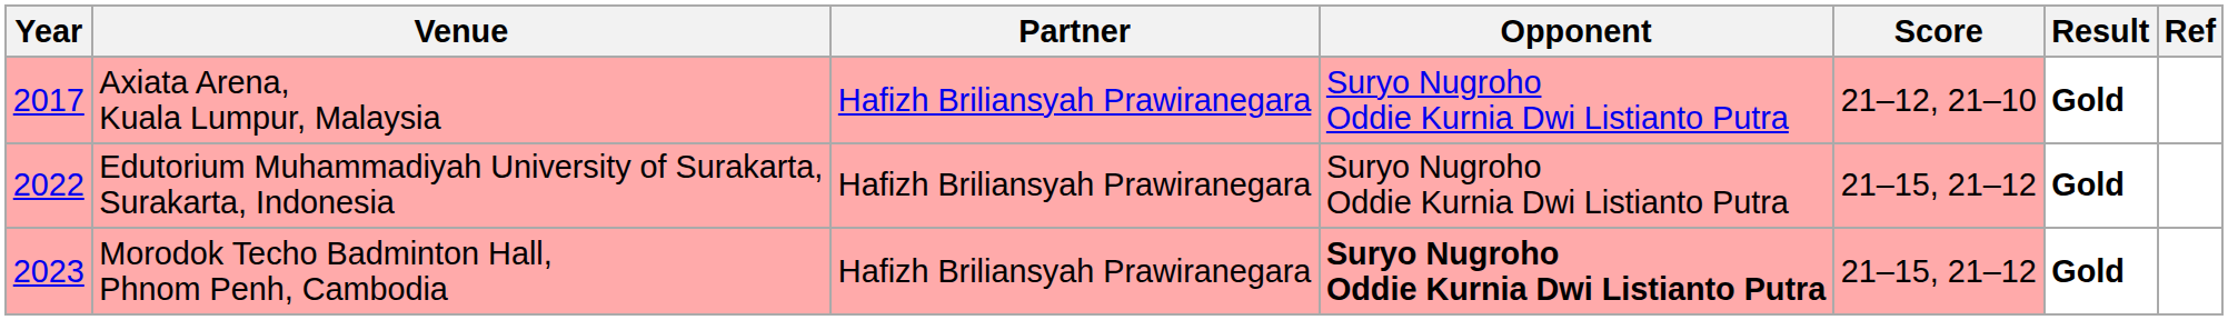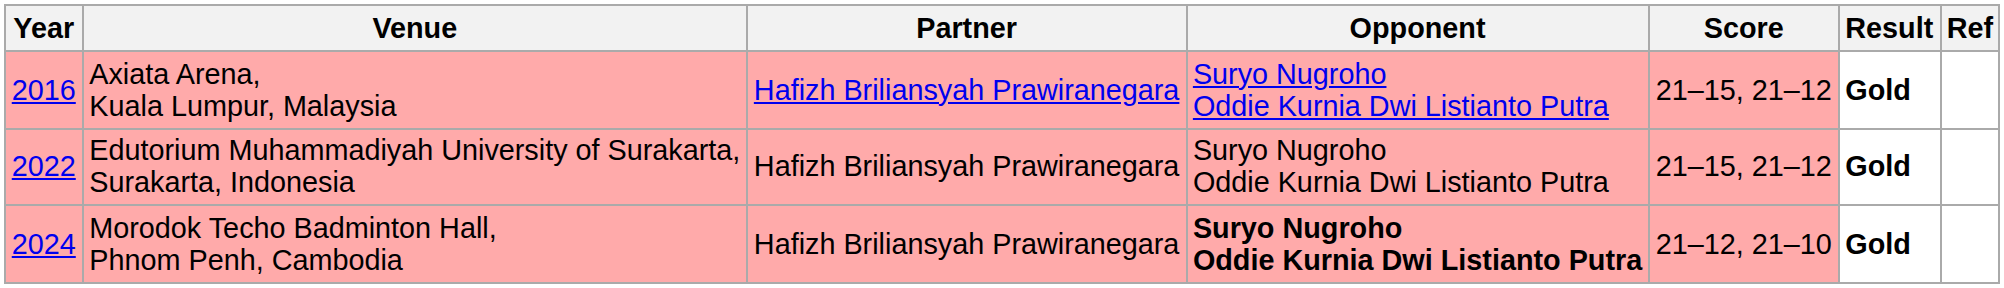Axiata Arena, Kuala Lumpur, Malaysia | Year: 2017 -> 2016
Axiata Arena, Kuala Lumpur, Malaysia | Score: 21–12, 21–10 -> 21–15, 21–12
Morodok Techo Badminton Hall, Phnom Penh, Cambodia | Year: 2023 -> 2024
Morodok Techo Badminton Hall, Phnom Penh, Cambodia | Score: 21–15, 21–12 -> 21–12, 21–10
